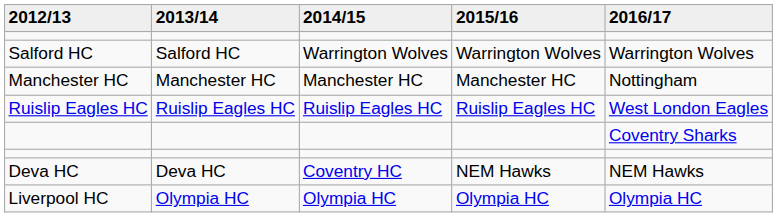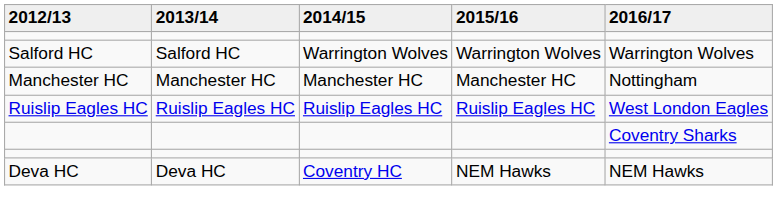- row: Liverpool HC | Olympia HC | Olympia HC | Olympia HC | Olympia HC
